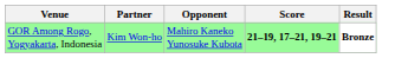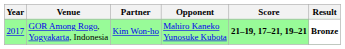+ column: Year | 2017
